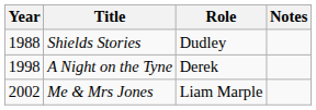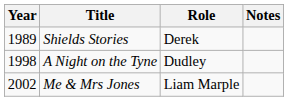Shields Stories | Year: 1988 -> 1989
Shields Stories | Role: Dudley -> Derek
A Night on the Tyne | Role: Derek -> Dudley
